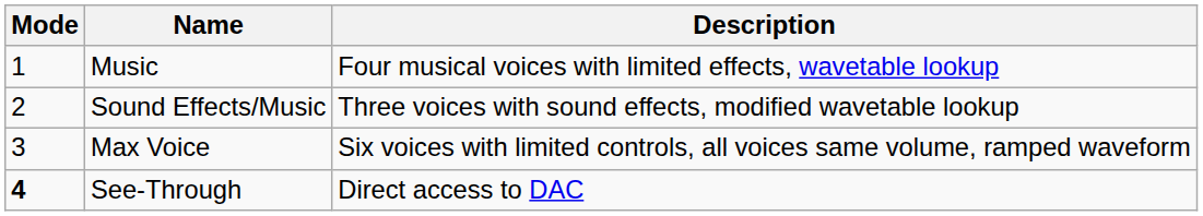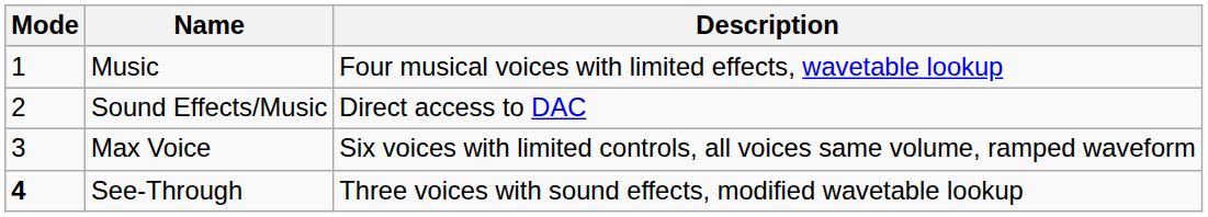Sound Effects/Music | Description: Three voices with sound effects, modified wavetable lookup -> Direct access to DAC
See-Through | Description: Direct access to DAC -> Three voices with sound effects, modified wavetable lookup
